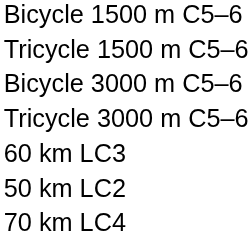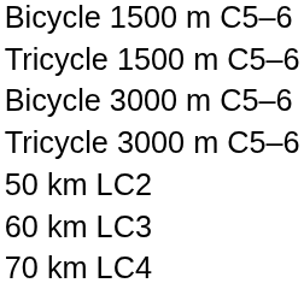rows swapped: 50 km LC2 <-> 60 km LC3
